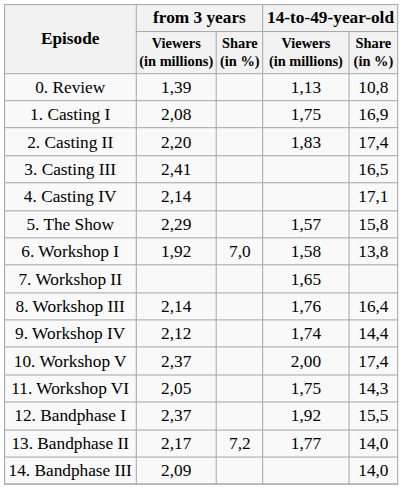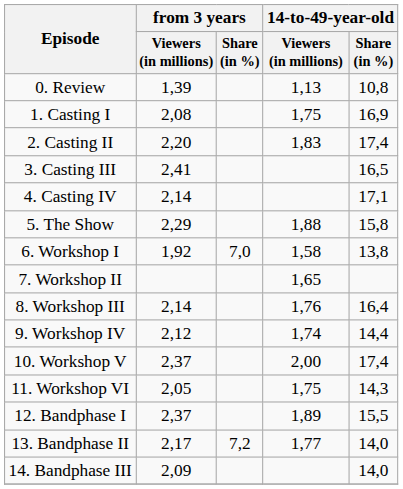5. The Show | 14-to-49-year-old / Viewers (in millions): 1,57 -> 1,88
12. Bandphase I | 14-to-49-year-old / Viewers (in millions): 1,92 -> 1,89
